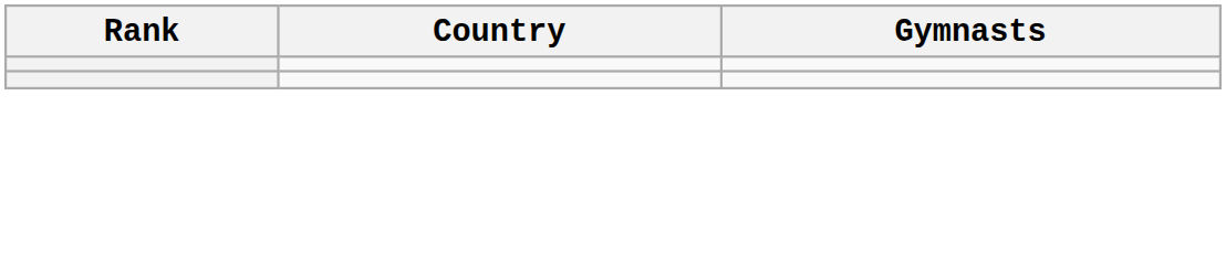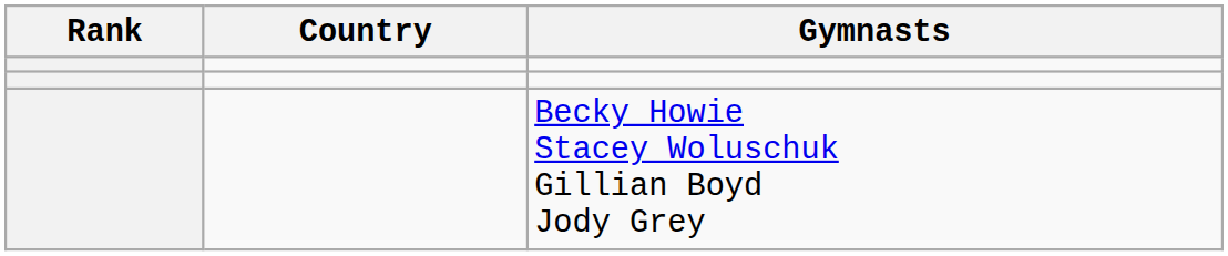+ row: Becky Howie Stacey Woluschuk Gillian Boyd Jody Grey
